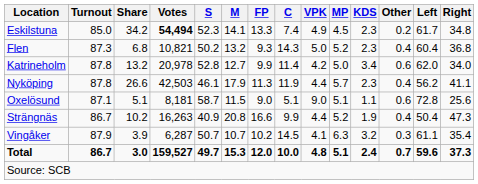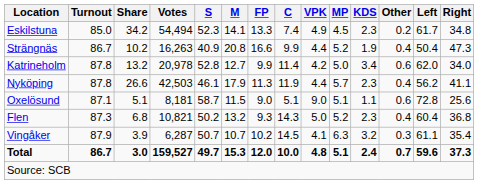Eskilstuna | Votes: bold -> normal
rows swapped: Flen <-> Strängnäs
